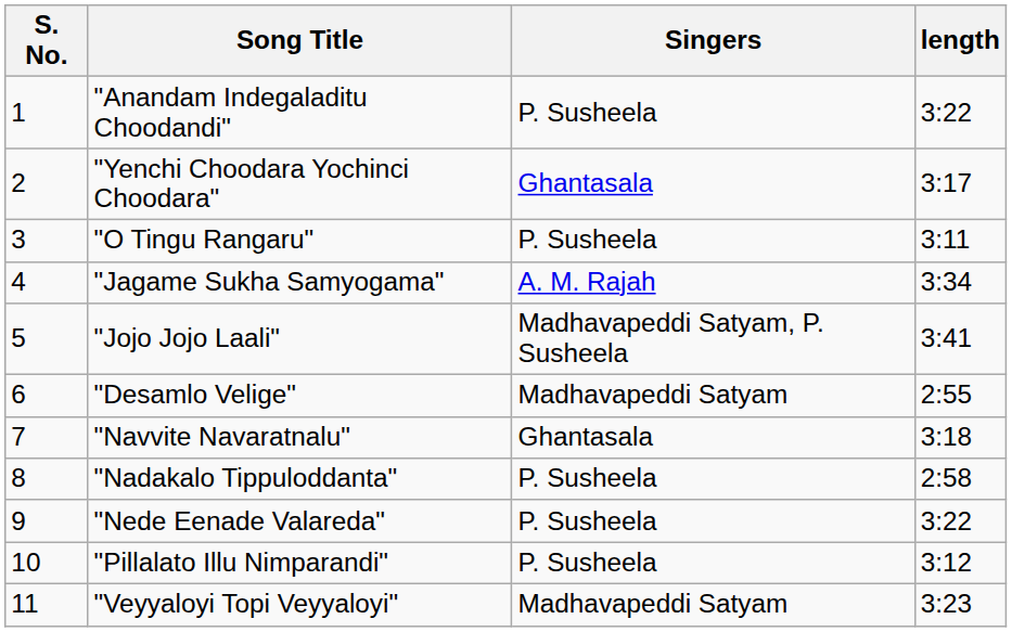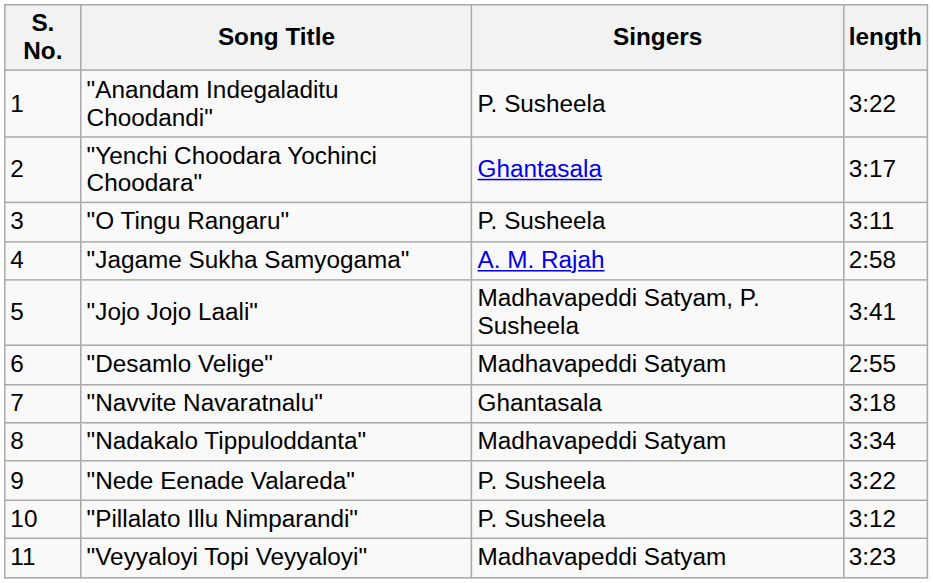"Jagame Sukha Samyogama" | length: 3:34 -> 2:58
"Nadakalo Tippuloddanta" | Singers: P. Susheela -> Madhavapeddi Satyam
"Nadakalo Tippuloddanta" | length: 2:58 -> 3:34
